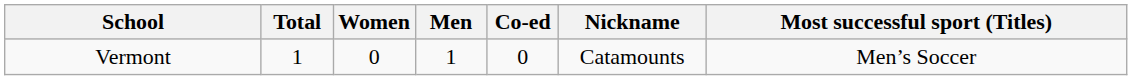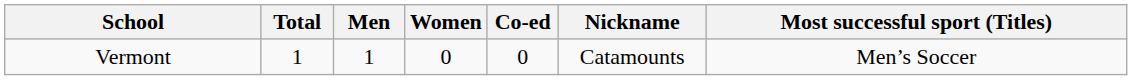columns swapped: Men <-> Women
